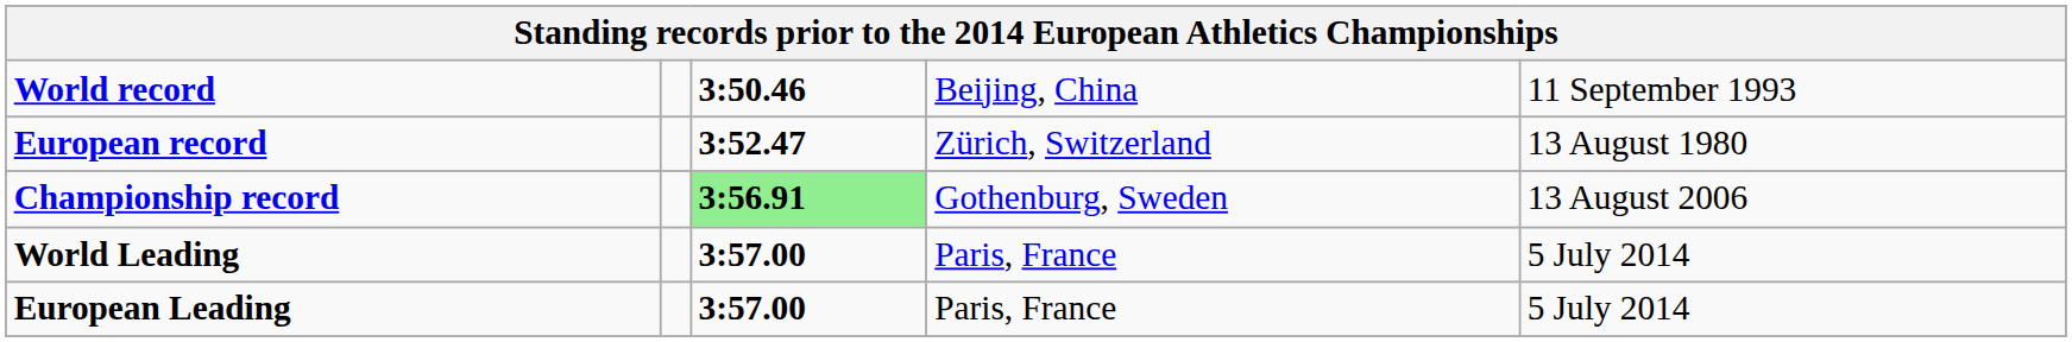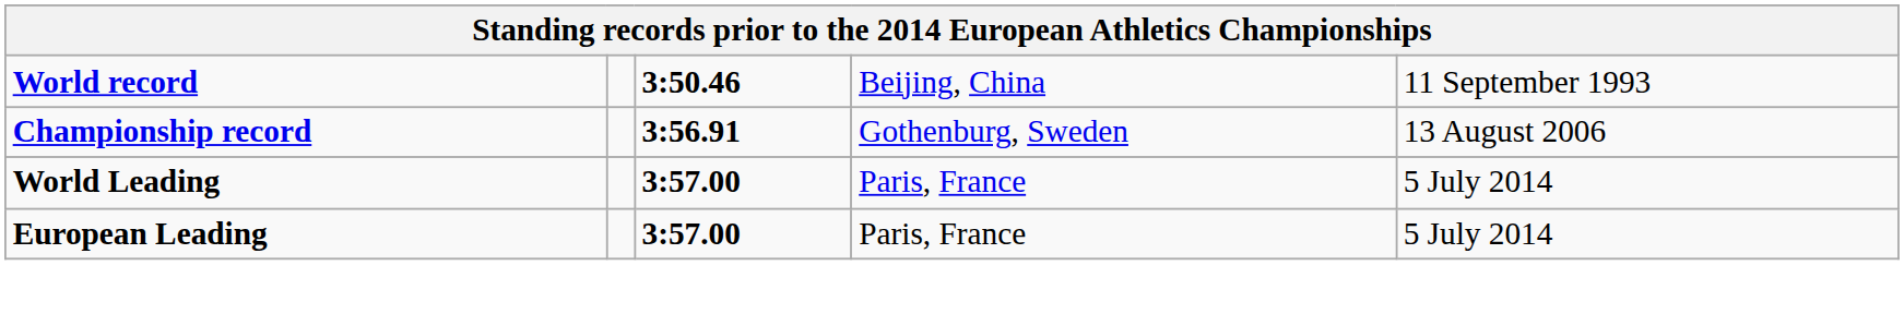- row: European record | 3:52.47 | Zürich, Switzerland | 13 August 1980
Championship record | column 3: lightgreen background -> no background
